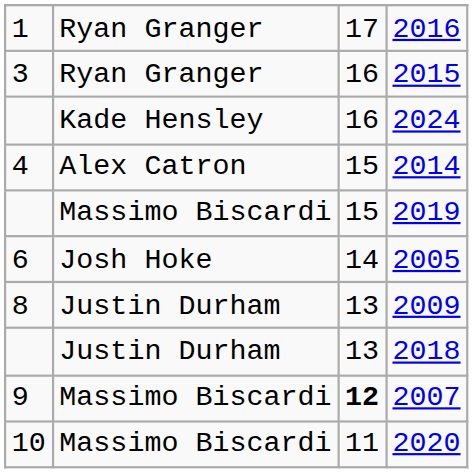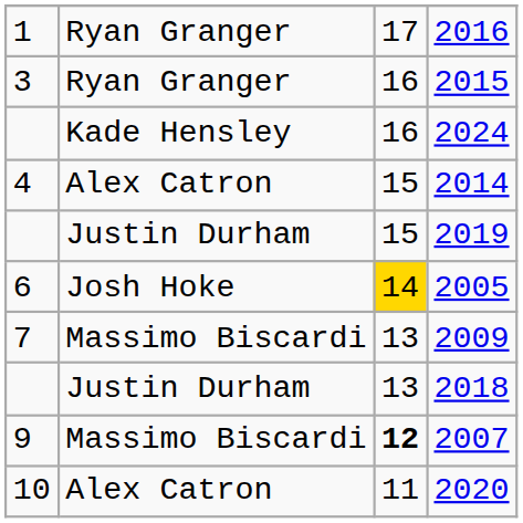2019 | column 2: Massimo Biscardi -> Justin Durham
2005 | column 3: no background -> gold background
2009 | column 1: 8 -> 7
2009 | column 2: Justin Durham -> Massimo Biscardi
2020 | column 2: Massimo Biscardi -> Alex Catron
